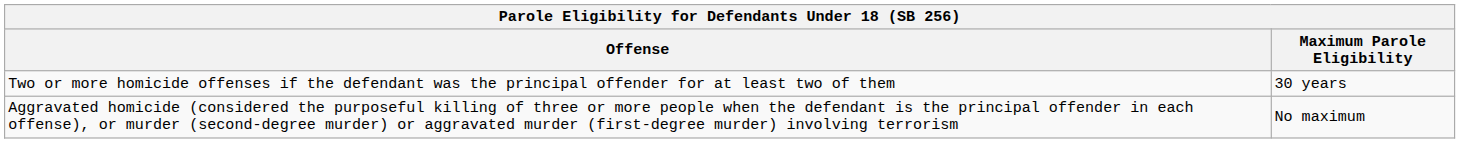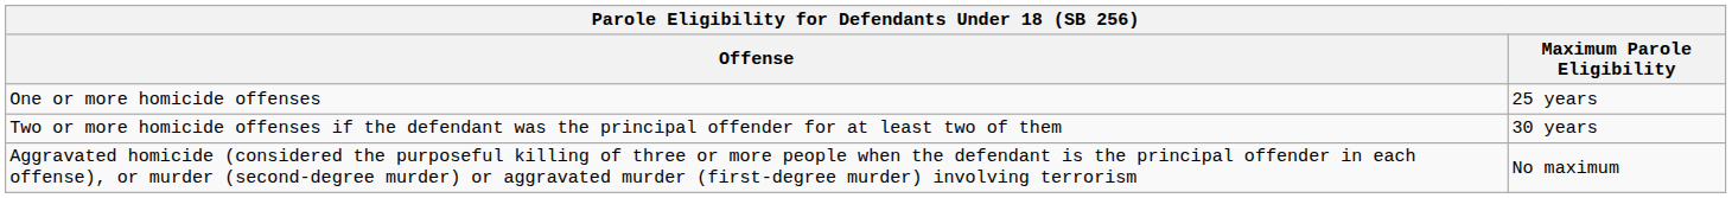+ row: One or more homicide offenses | 25 years
